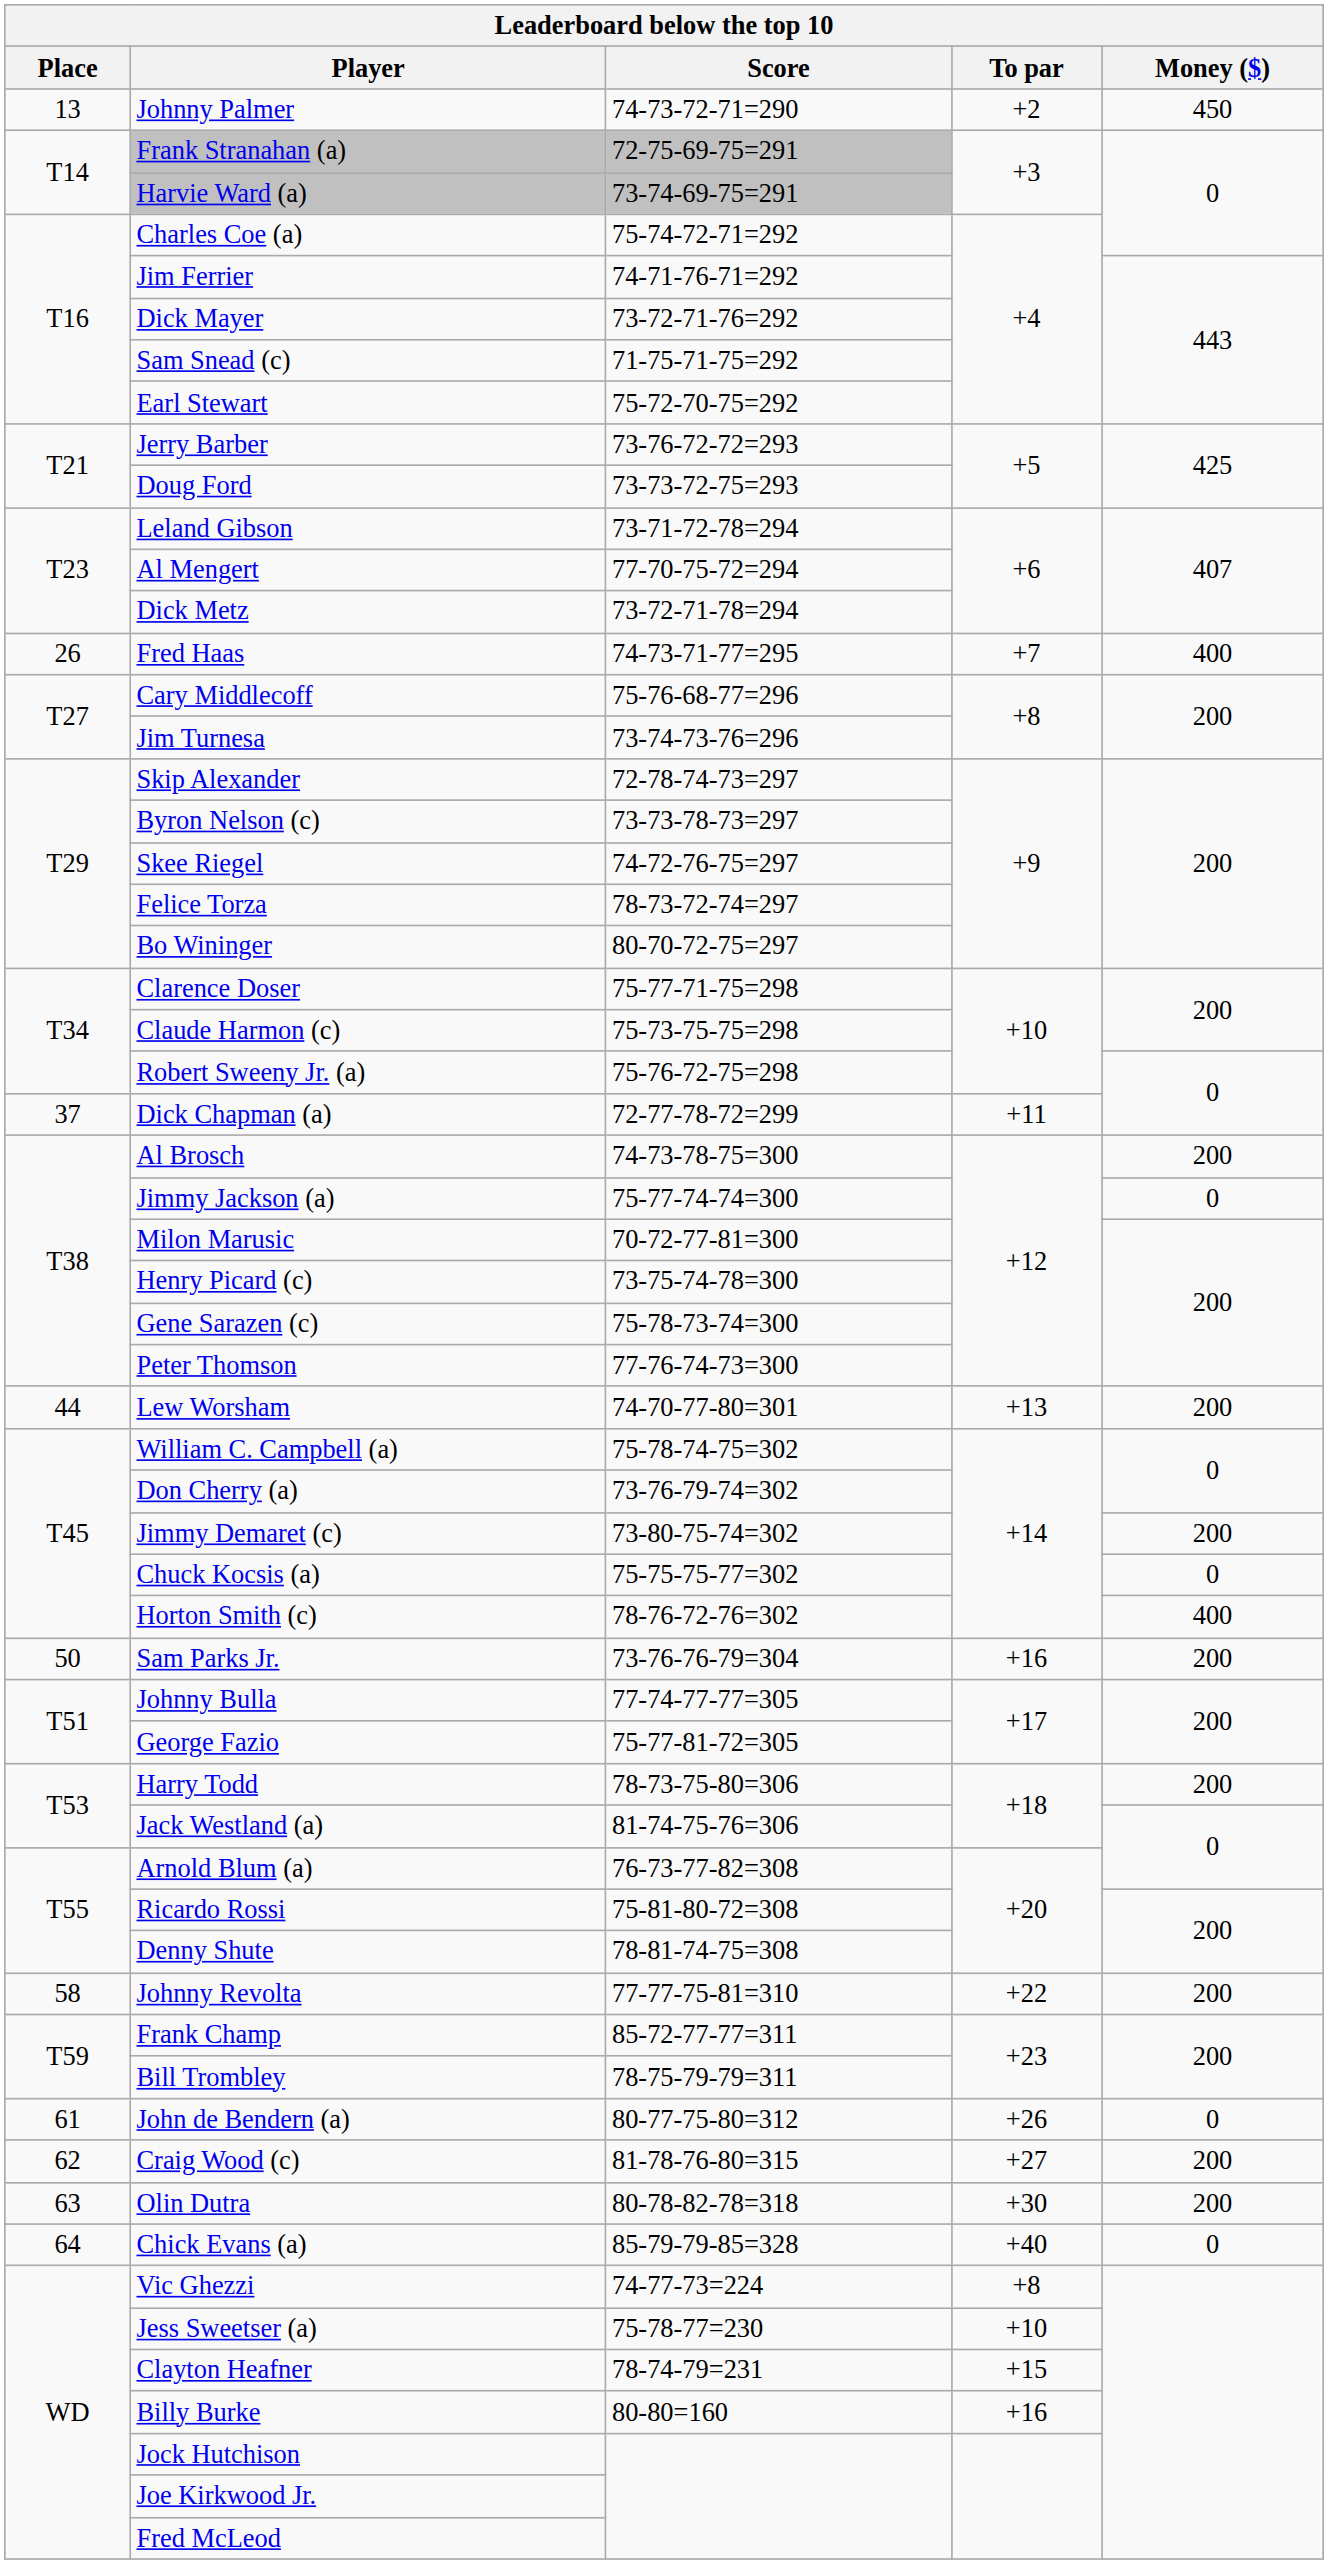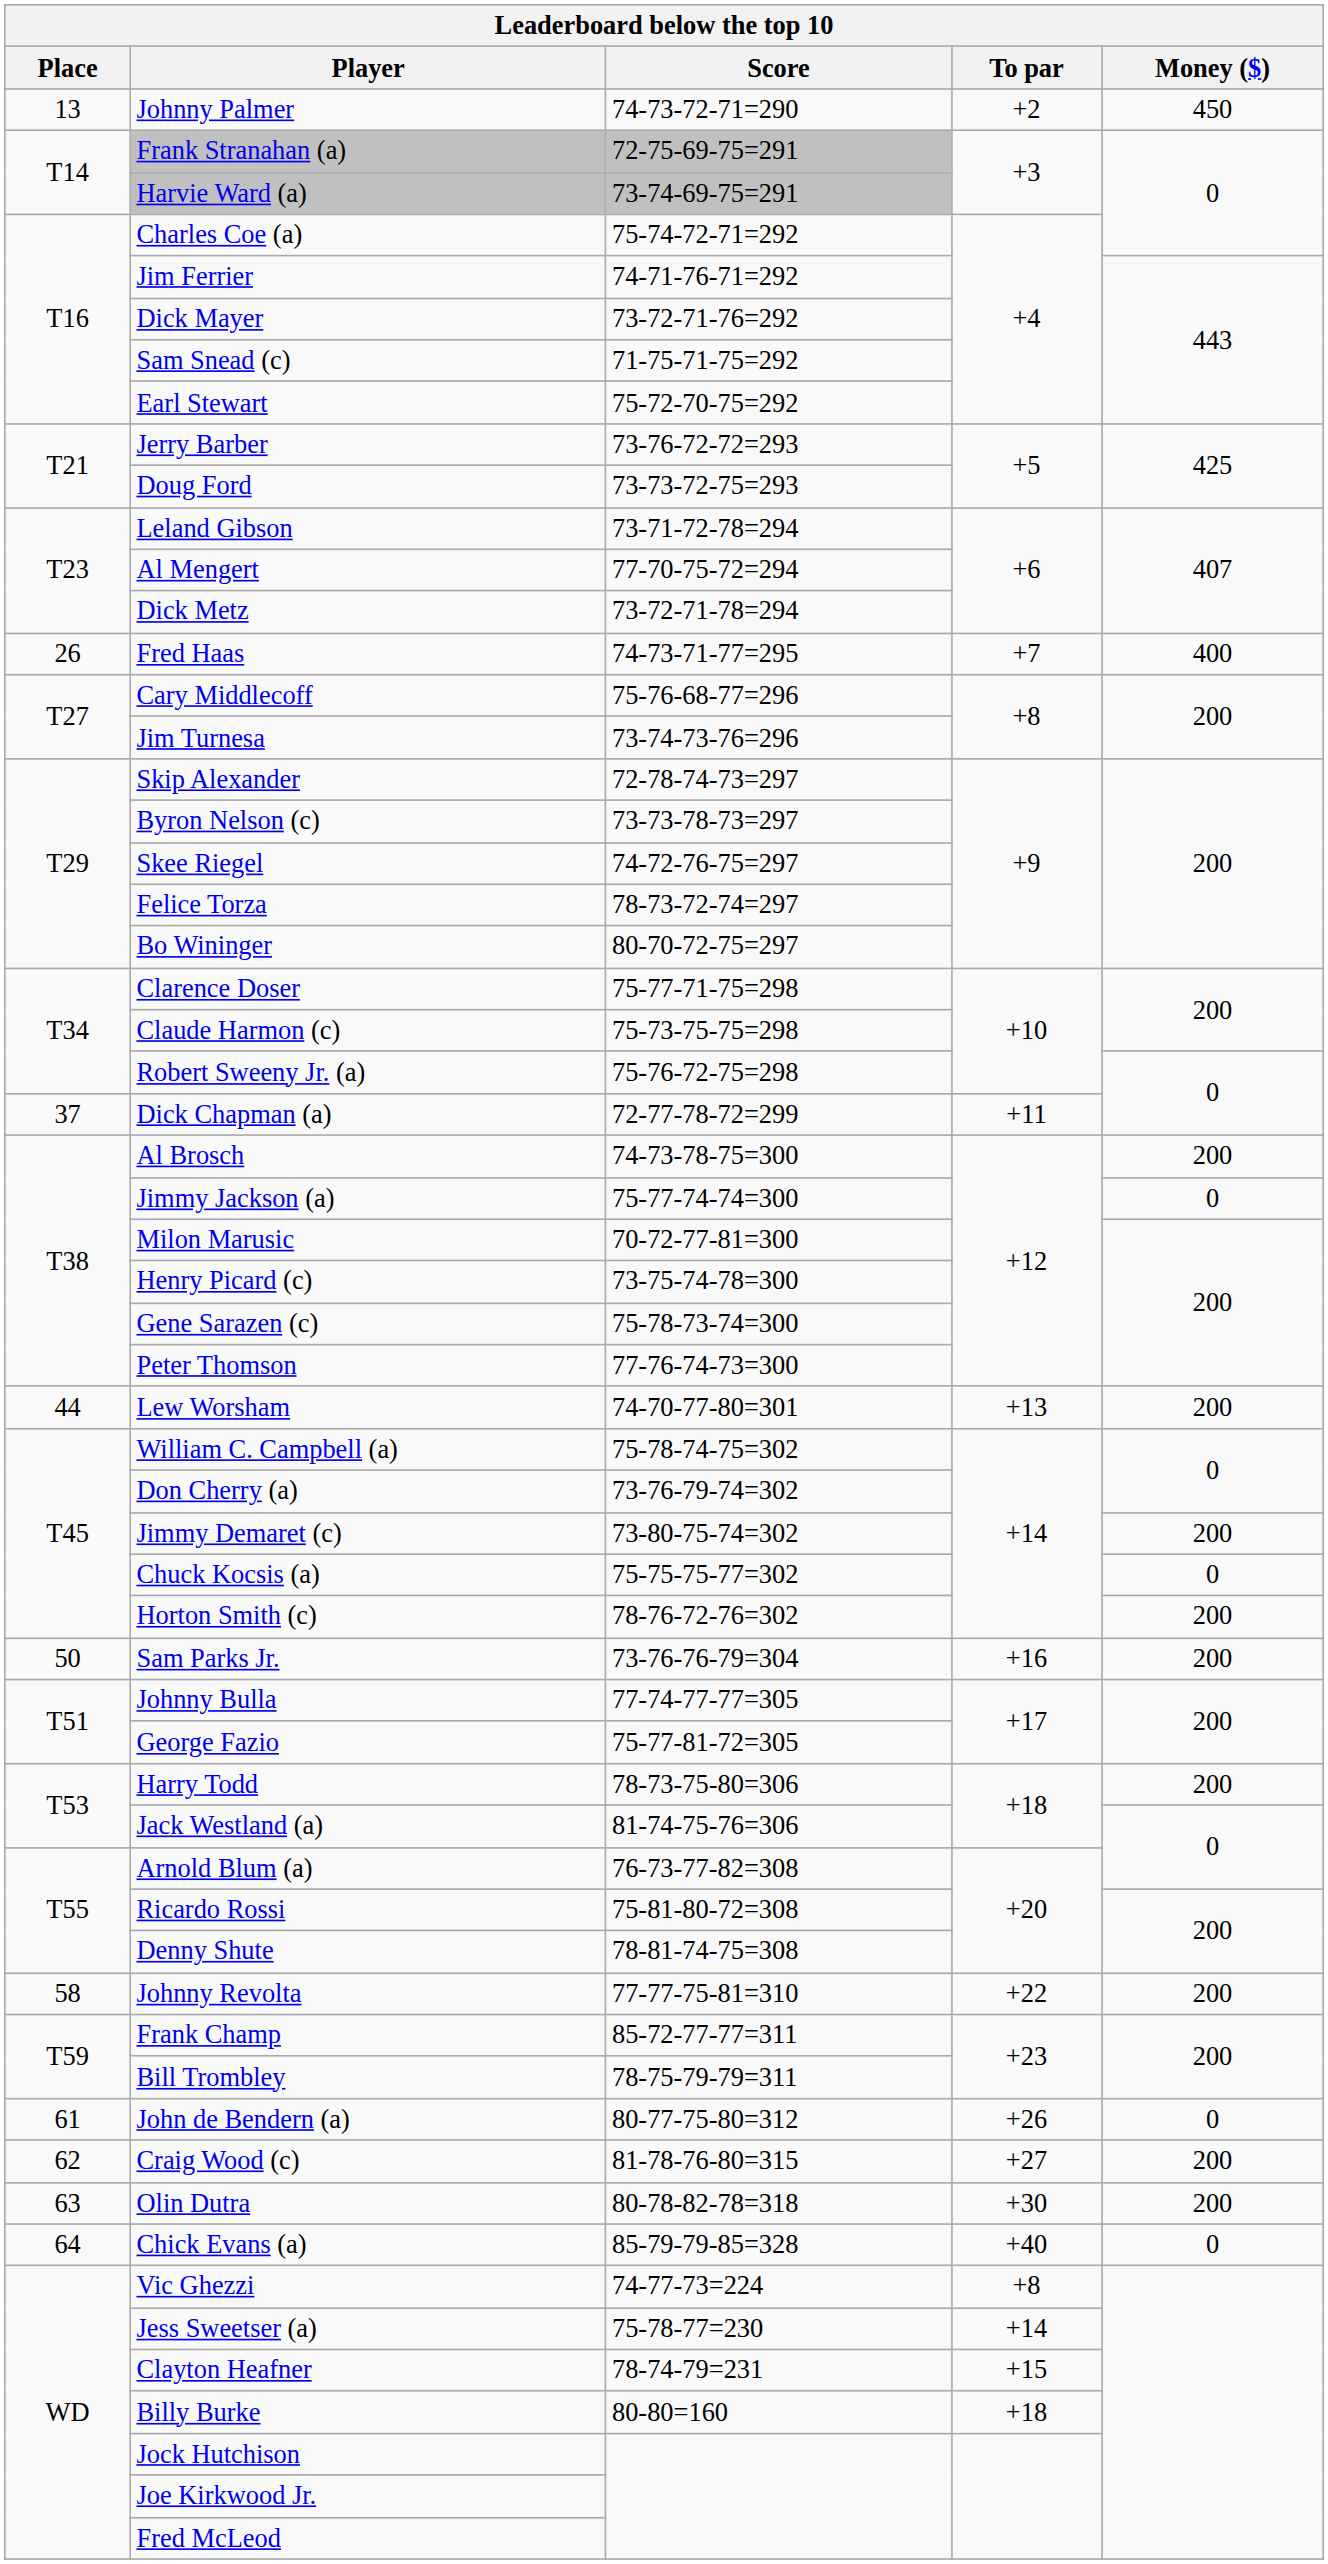Horton Smith (c) | Money ($): 400 -> 200
Jess Sweetser (a) | To par: +10 -> +14
Billy Burke | To par: +16 -> +18
